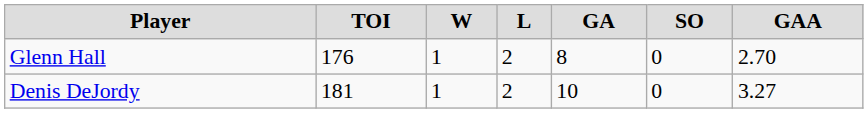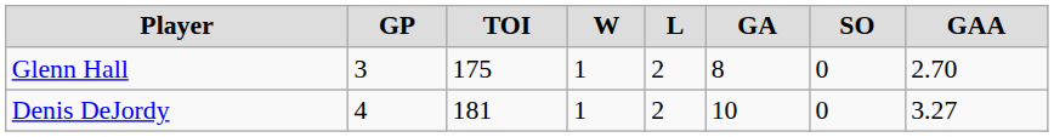+ column: GP | 3 | 4
Glenn Hall | TOI: 176 -> 175
